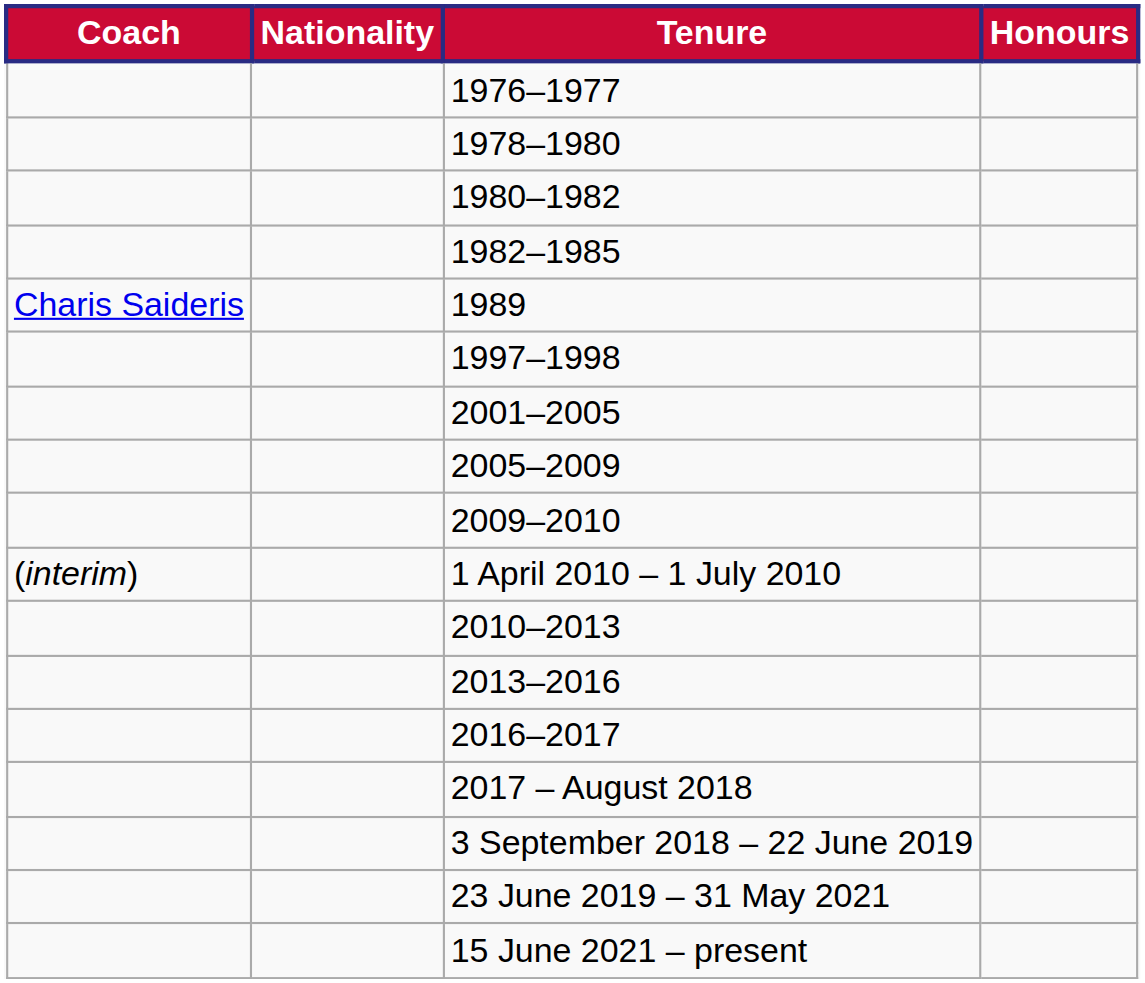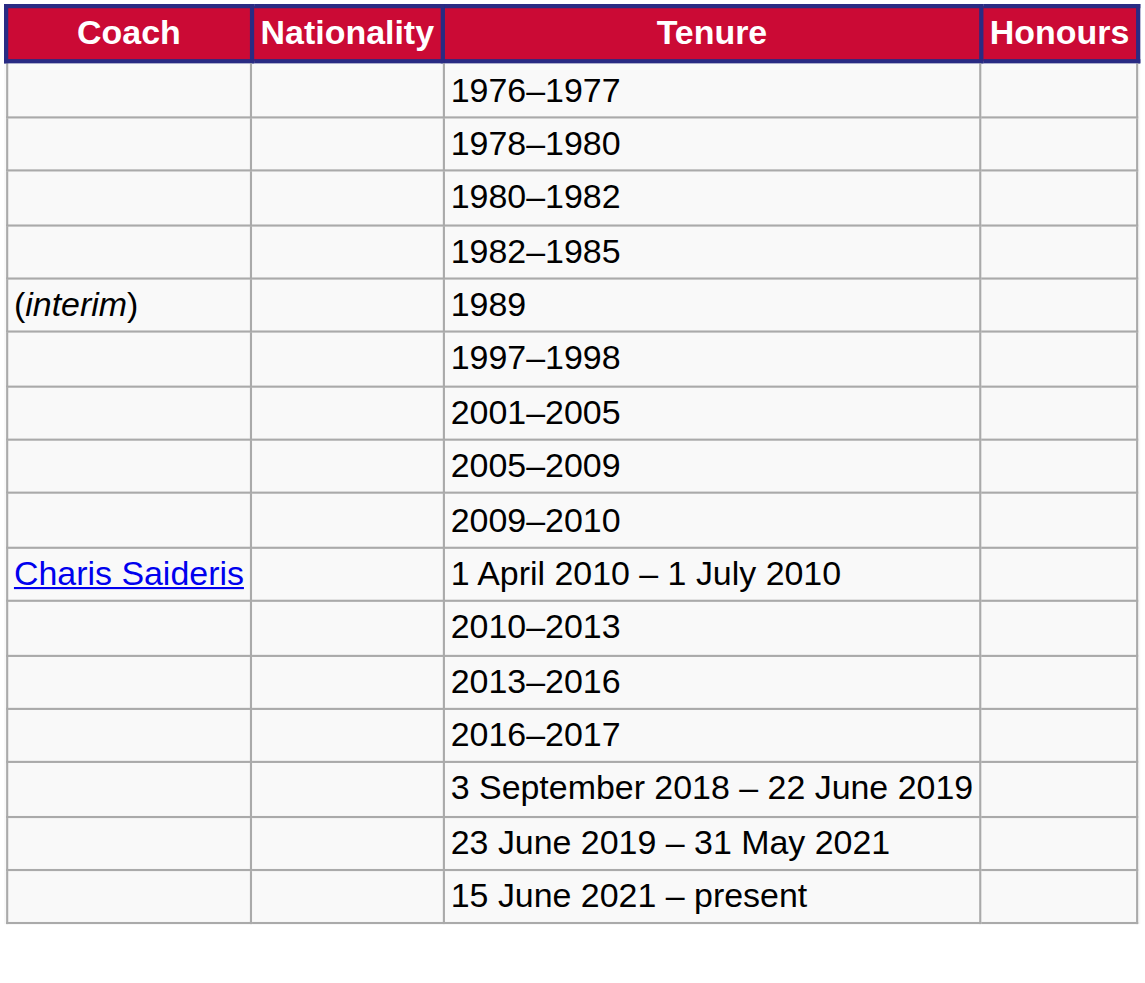1989 | Coach: Charis Saideris -> (interim)
1 April 2010 – 1 July 2010 | Coach: (interim) -> Charis Saideris
- row: 2017 – August 2018
